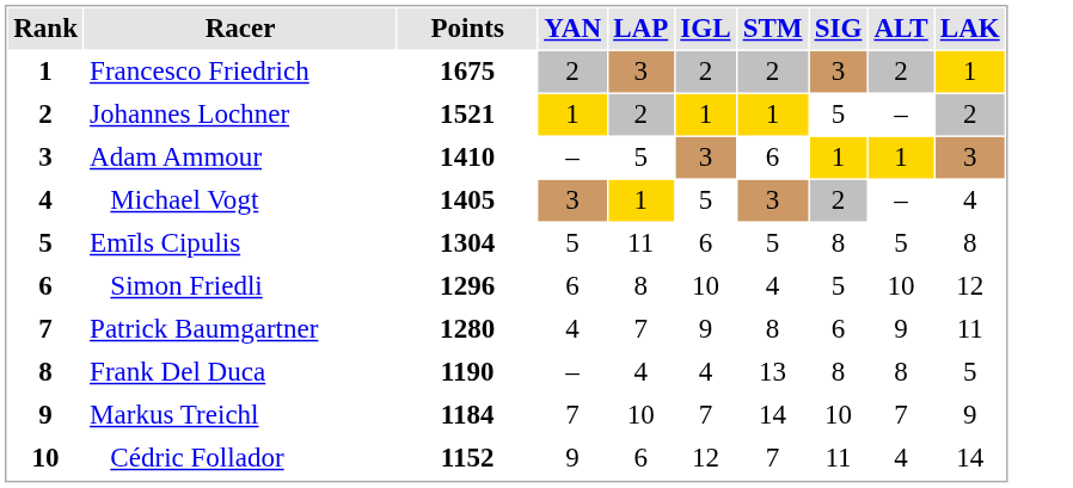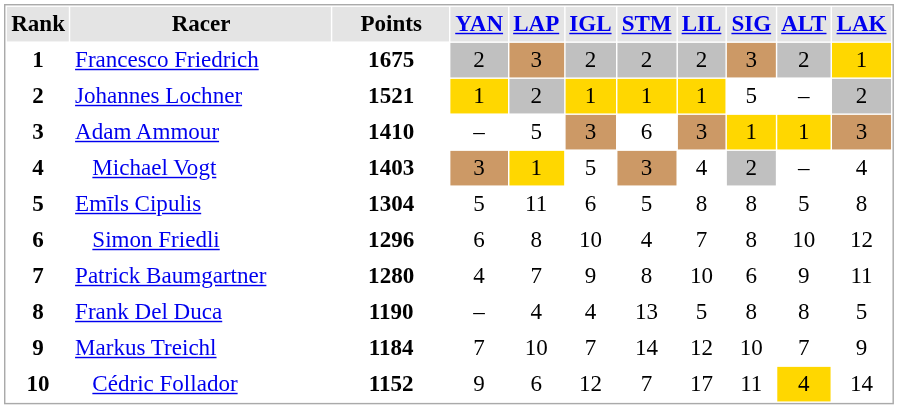+ column: LIL | 2 | 1 | 3 | 4 | 8 | 7 | 10 | 5 | 12 | 17
Michael Vogt | Points: 1405 -> 1403
Simon Friedli | SIG: 5 -> 8
Cédric Follador | ALT: no background -> gold background
